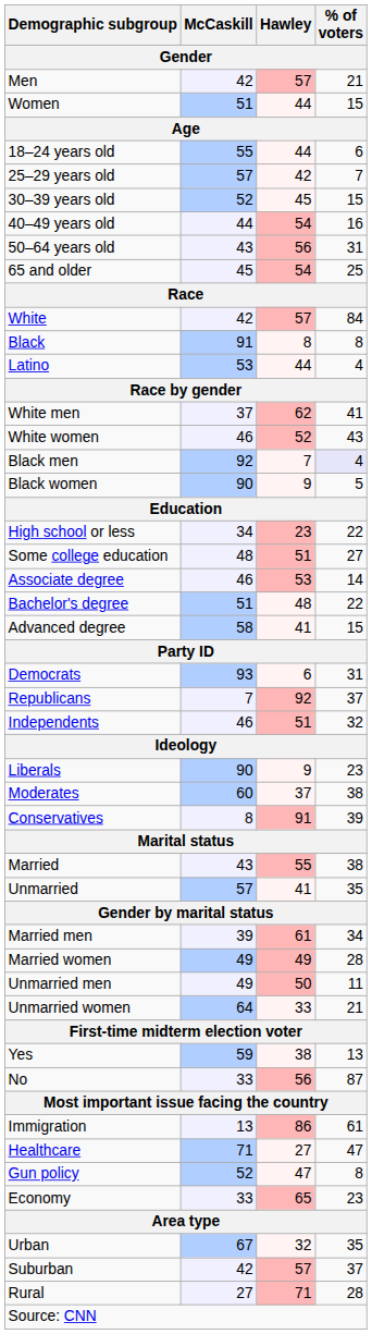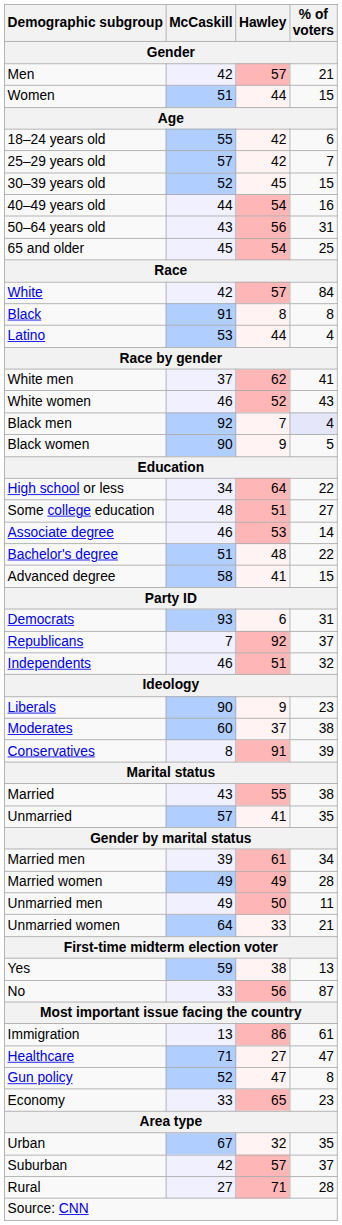18–24 years old | Hawley: 44 -> 42
High school or less | Hawley: 23 -> 64
